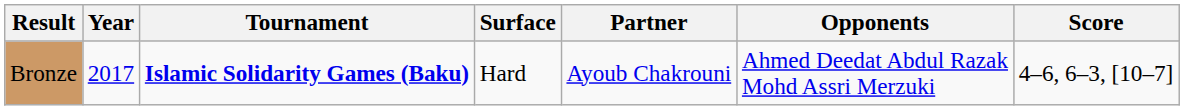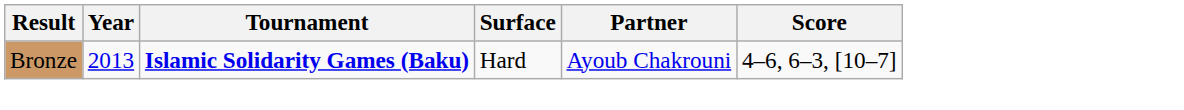- column: Opponents | Ahmed Deedat Abdul Razak Mohd Assri Merzuki
Bronze | Year: 2017 -> 2013
